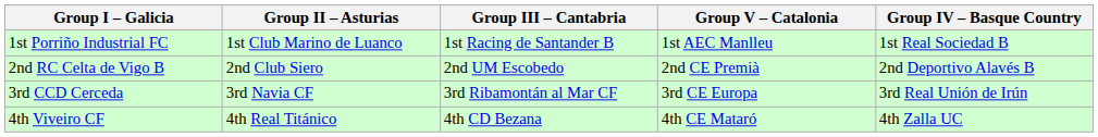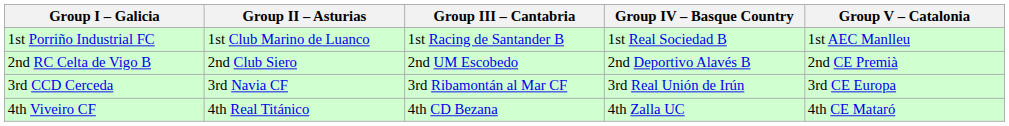columns swapped: Group IV – Basque Country <-> Group V – Catalonia
